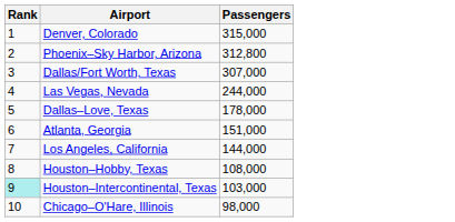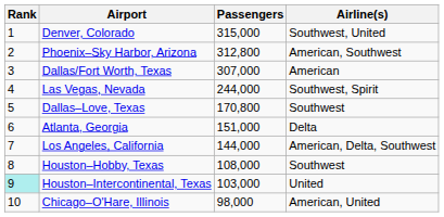+ column: Airline(s) | Southwest, United | American, Southwest | American | Southwest, Spirit | Southwest | Delta | American, Delta, Southwest | Southwest | United | American, United
Dallas–Love, Texas | Passengers: 178,000 -> 170,800
